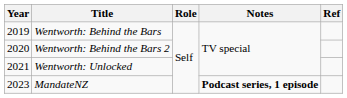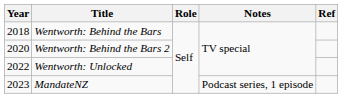Wentworth: Behind the Bars | Year: 2019 -> 2018
Wentworth: Unlocked | Year: 2021 -> 2022
MandateNZ | Notes: bold -> normal
